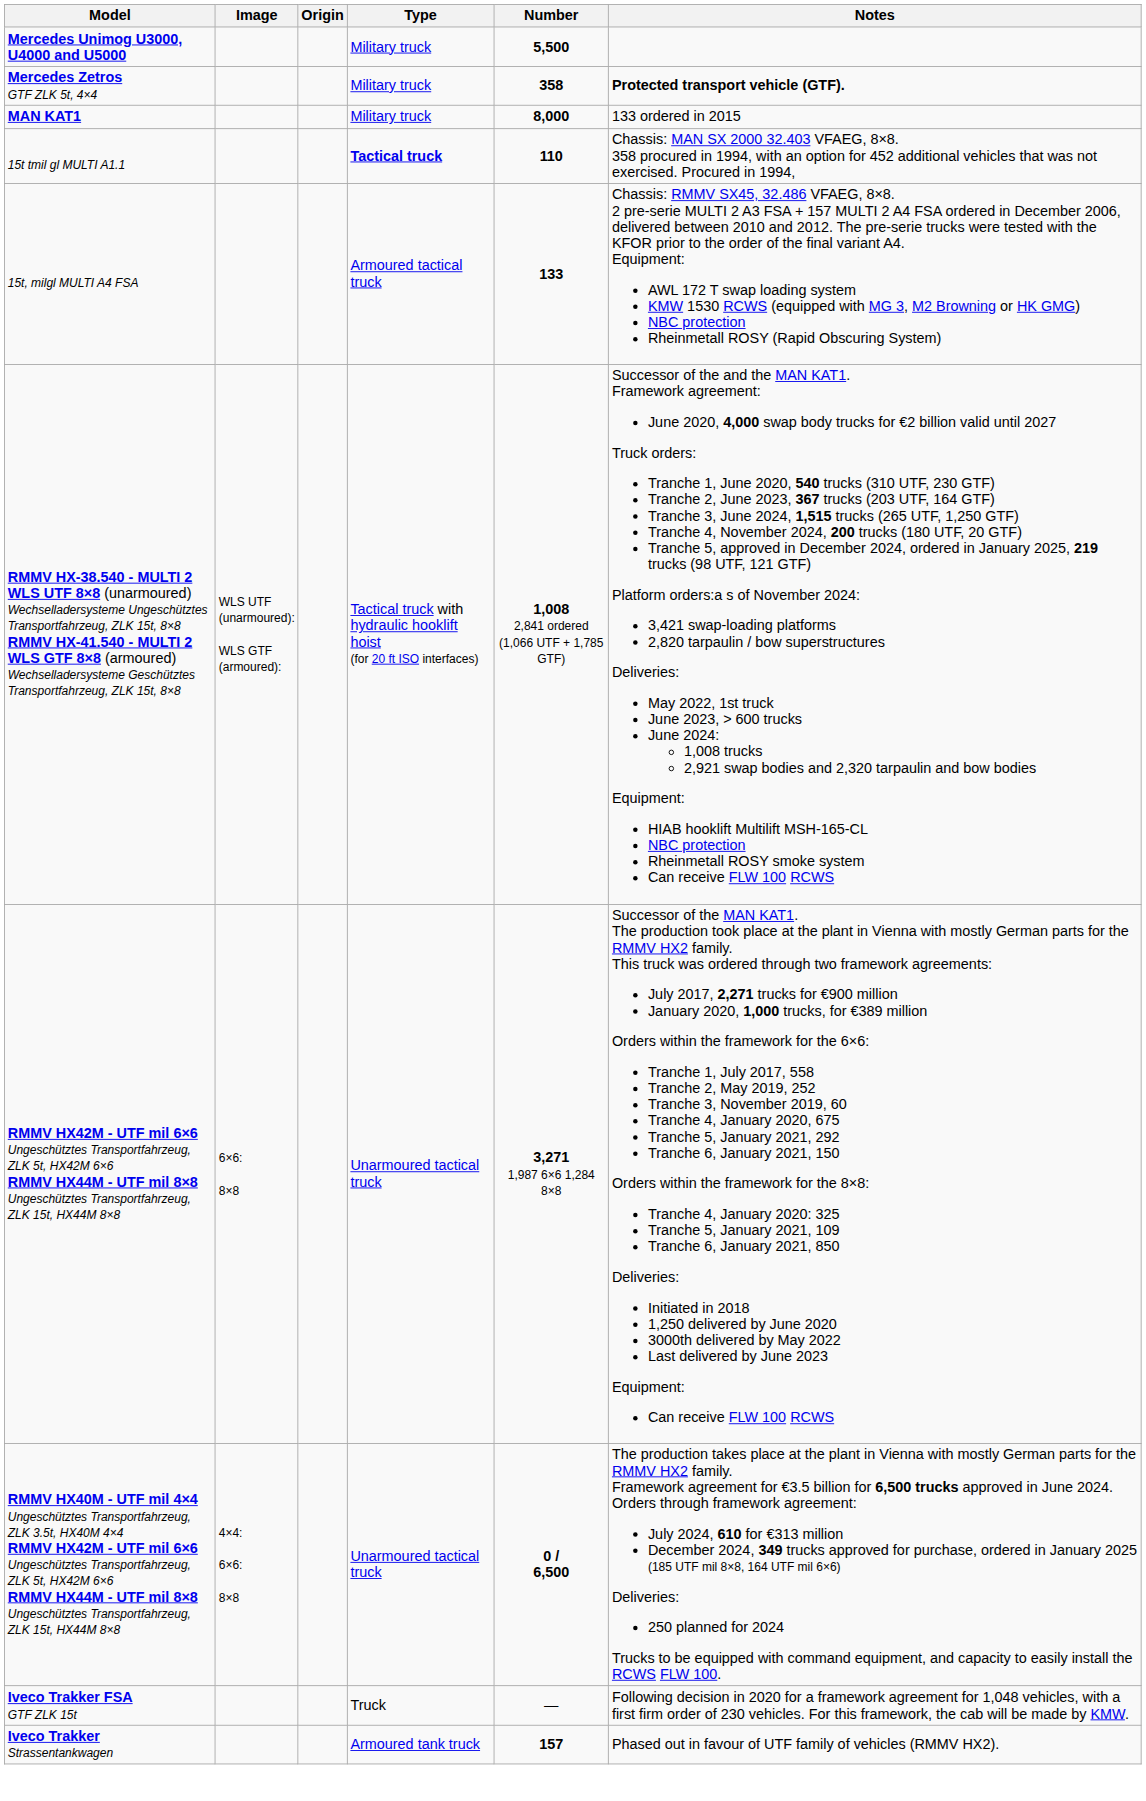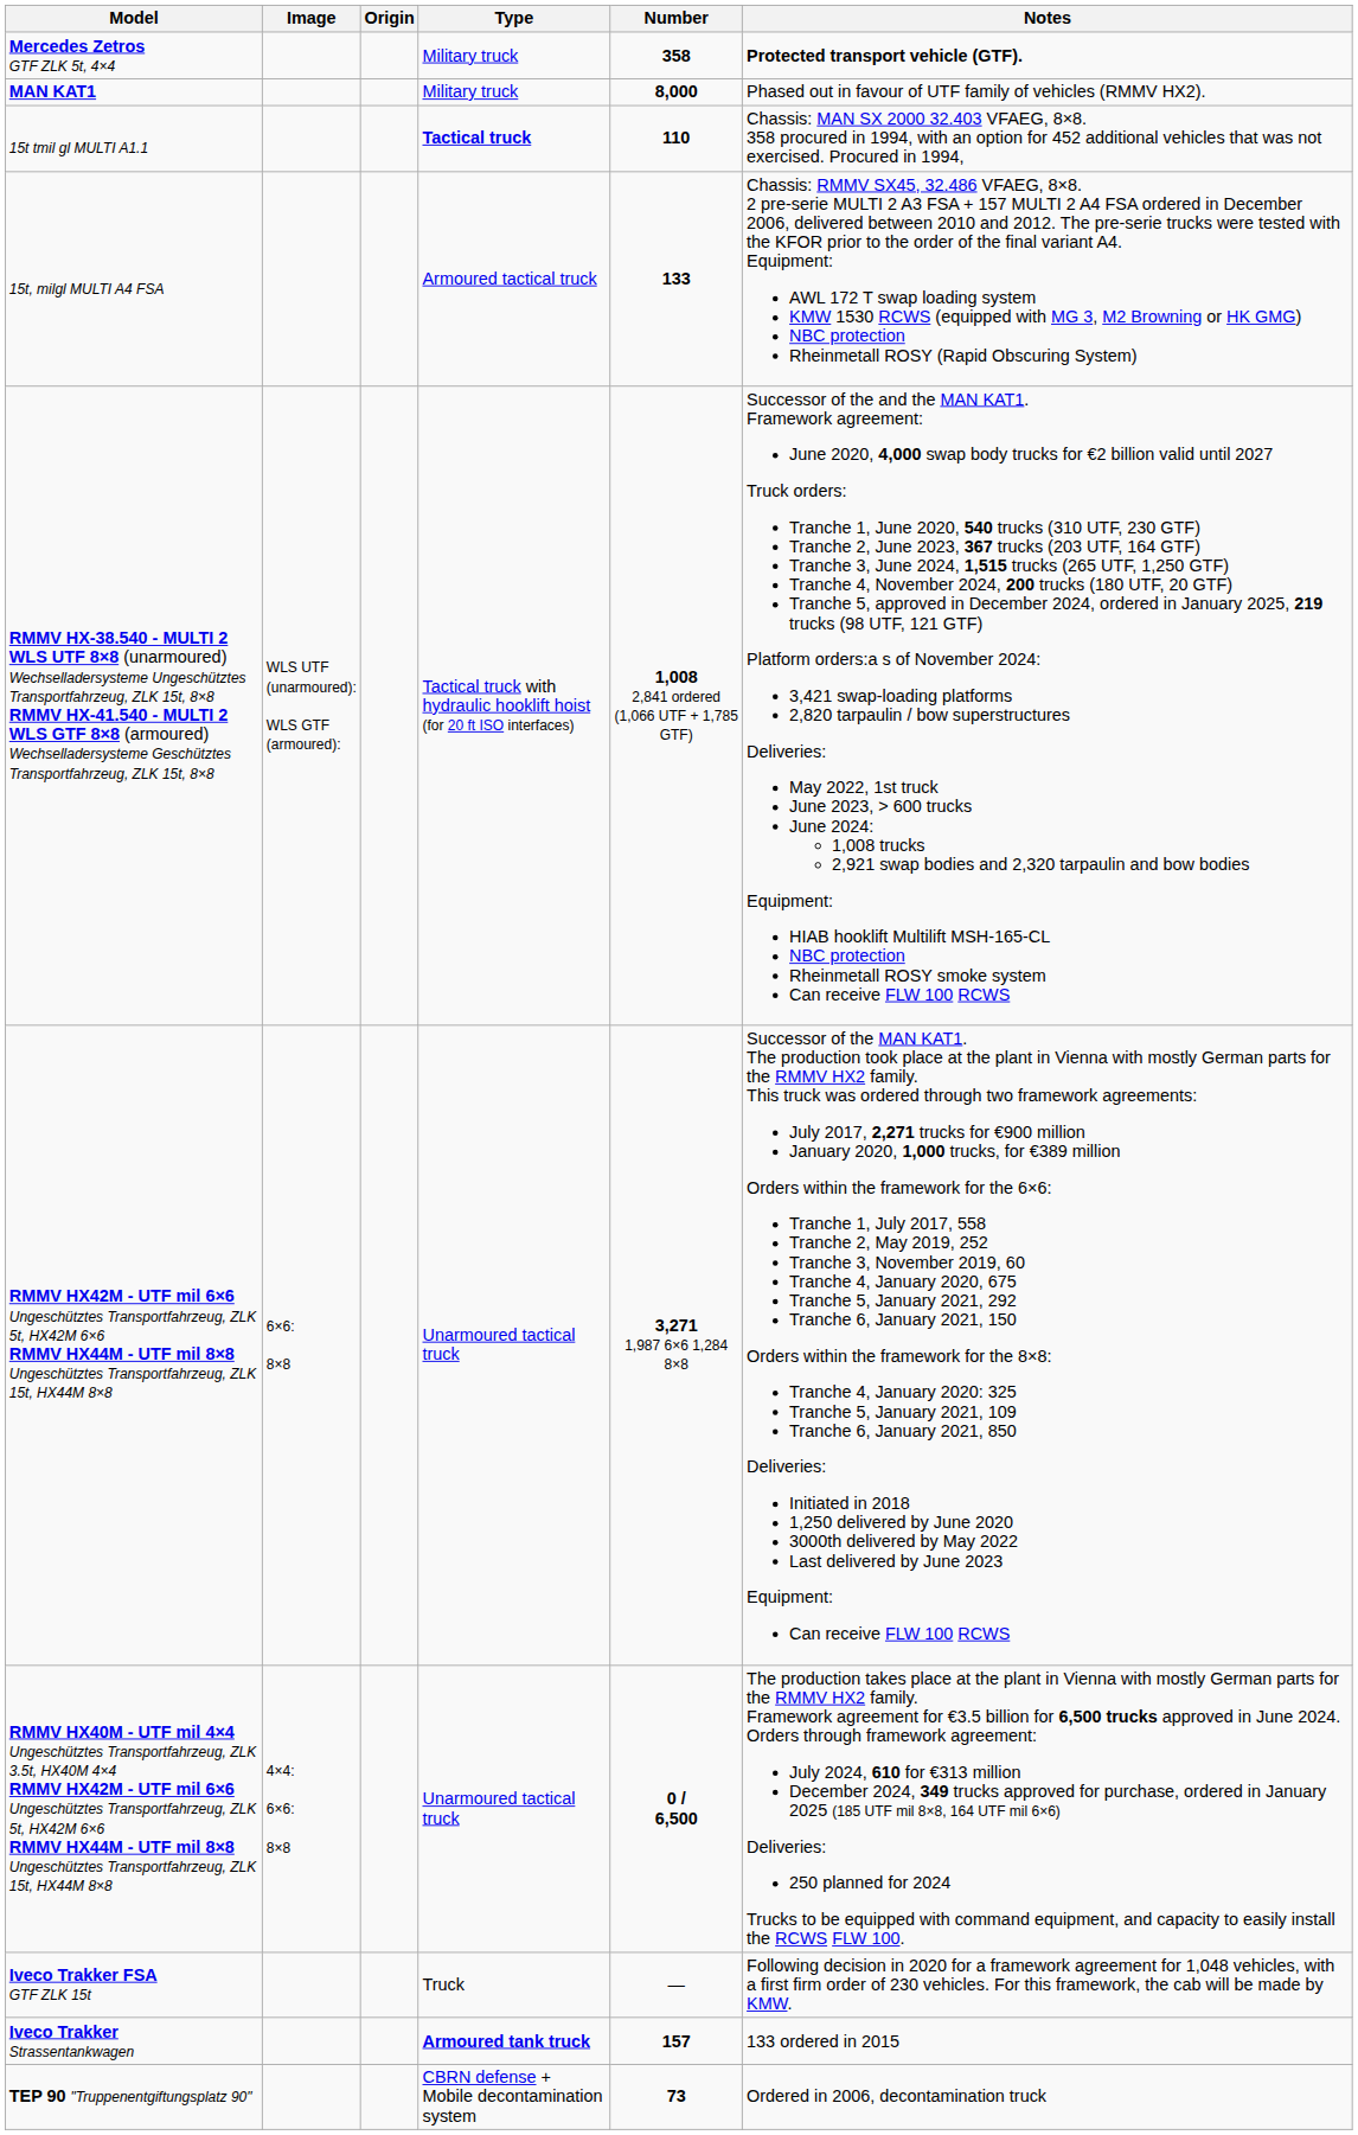- row: Mercedes Unimog U3000, U4000 and U5000 | Military truck | 5,500
MAN KAT1 | Notes: 133 ordered in 2015 -> Phased out in favour of UTF family of vehicles (RMMV HX2).
Iveco Trakker Strassentankwagen | Type: normal -> bold
Iveco Trakker Strassentankwagen | Notes: Phased out in favour of UTF family of vehicles (RMMV HX2). -> 133 ordered in 2015
+ row: TEP 90 "Truppenentgiftungsplatz 90" | CBRN defense + Mobile decontamination system | 73 | Ordered in 2006, decontamination truck
